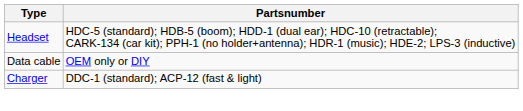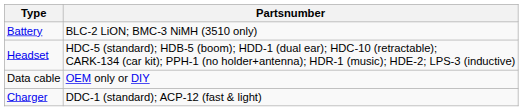+ row: Battery | BLC-2 LiON; BMC-3 NiMH (3510 only)
